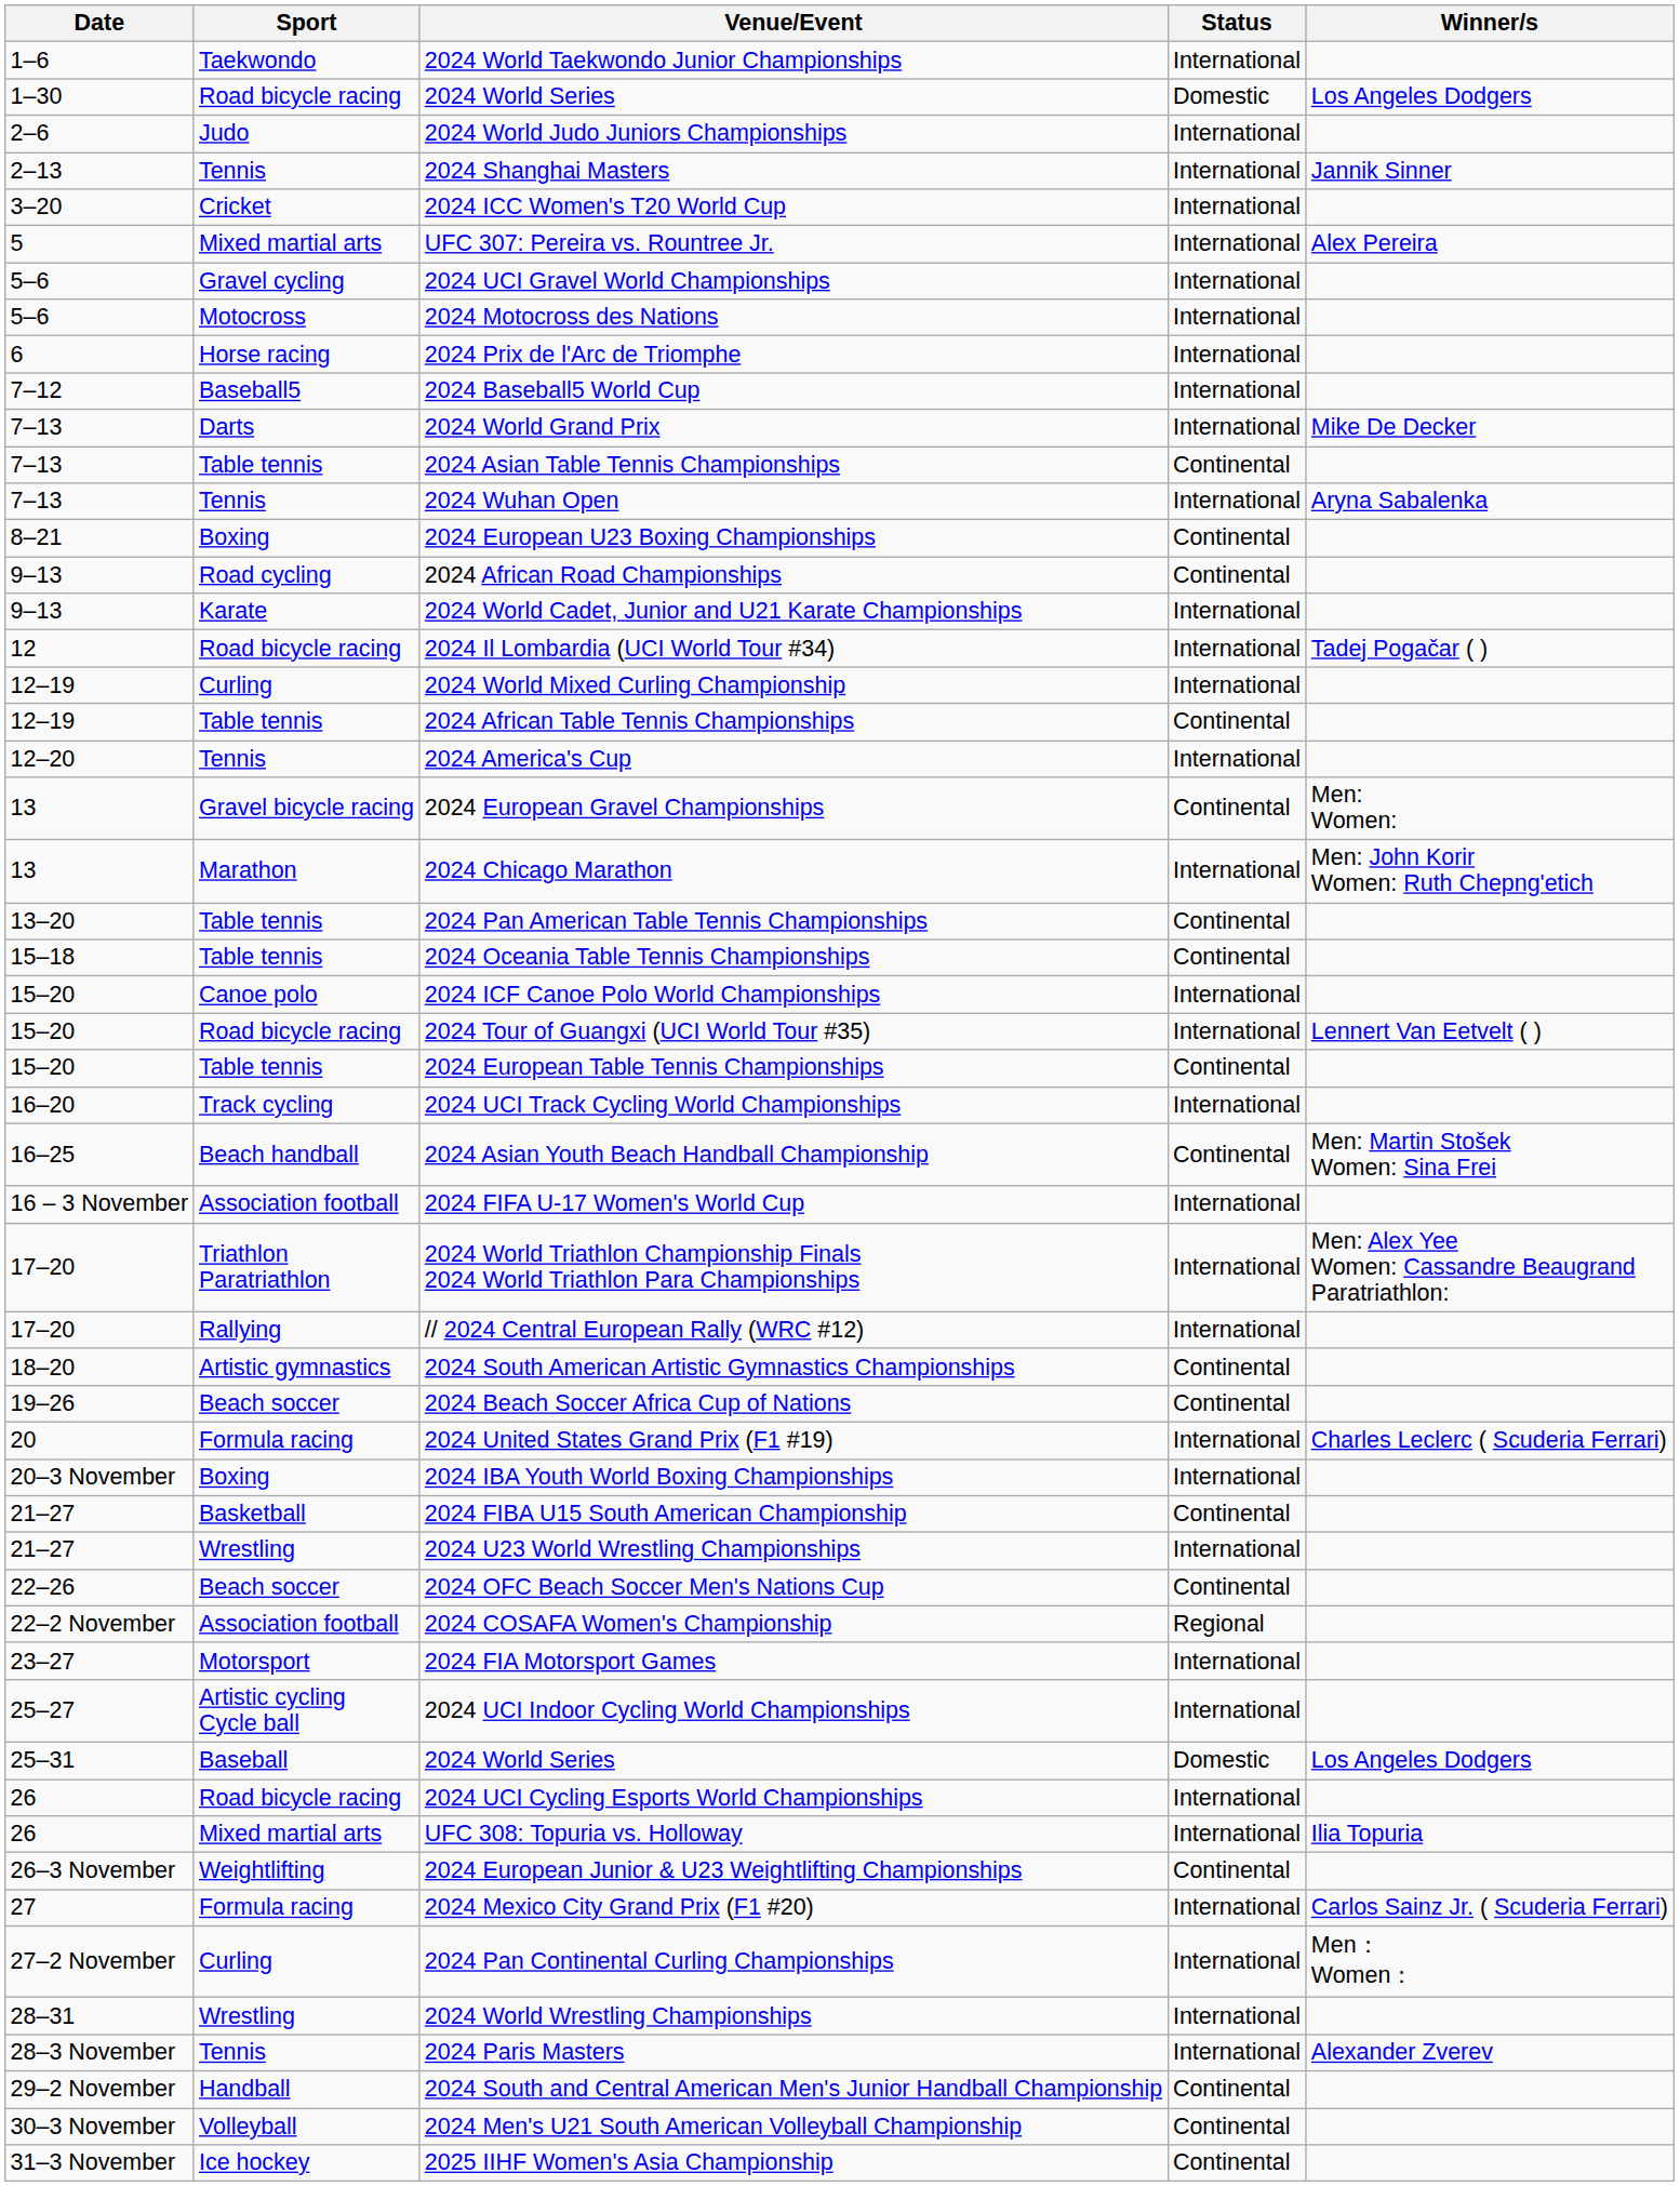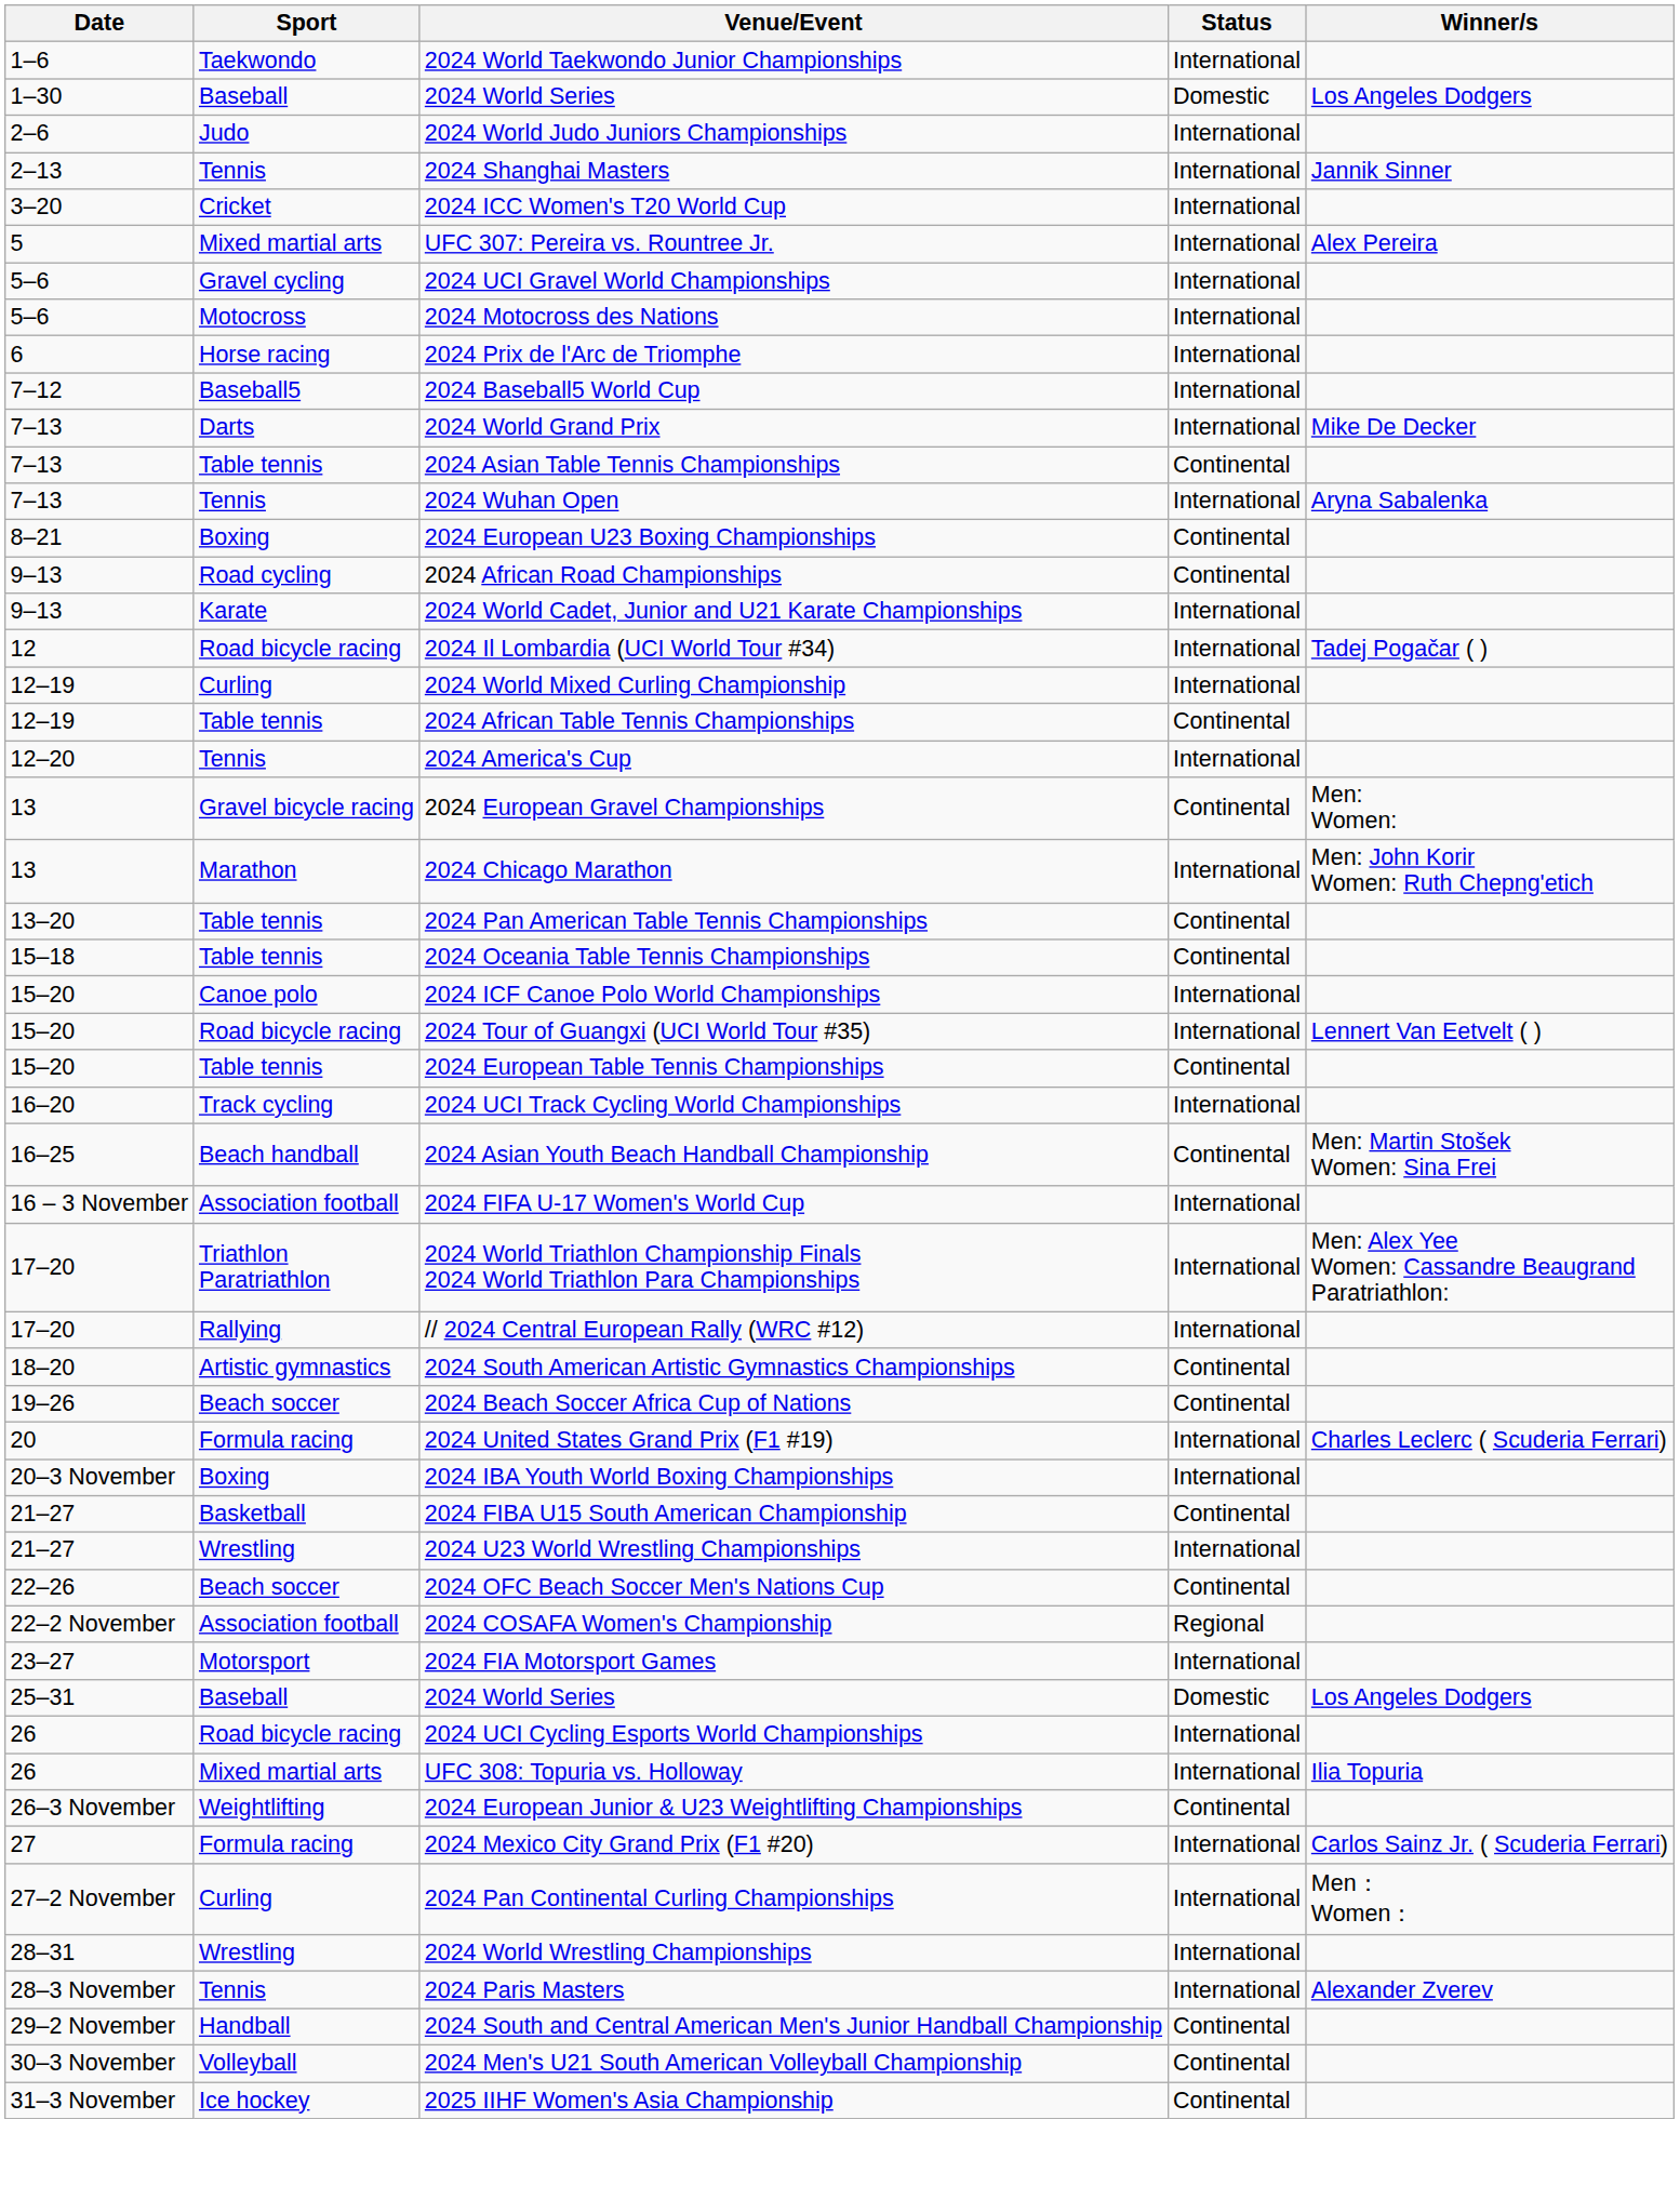1–30 / 2024 World Series | Sport: Road bicycle racing -> Baseball
- row: 25–27 | Artistic cycling Cycle ball | 2024 UCI Indoor Cycling World Championships | International
